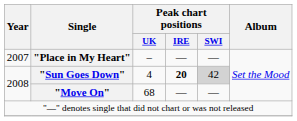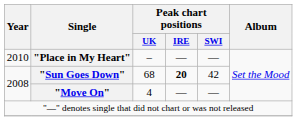"Place in My Heart" | Year: 2007 -> 2010
"Sun Goes Down" | Peak chart positions / UK: 4 -> 68
"Sun Goes Down" | Peak chart positions / SWI: lightgrey background -> no background
"Move On" | Peak chart positions / UK: 68 -> 4
